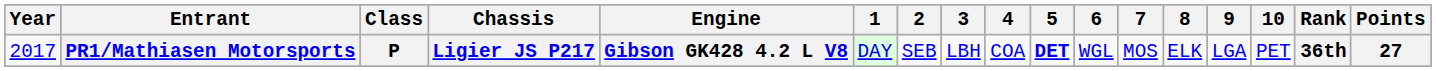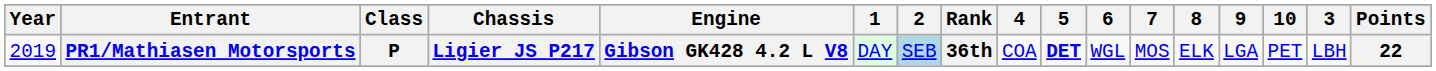columns swapped: 3 <-> Rank
PR1/Mathiasen Motorsports | Year: 2017 -> 2019
PR1/Mathiasen Motorsports | 2: no background -> lightblue background
PR1/Mathiasen Motorsports | Points: 27 -> 22
